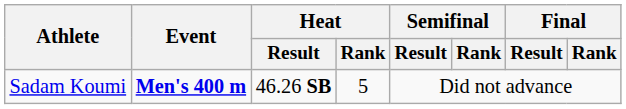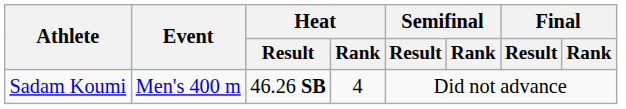Sadam Koumi | Event: bold -> normal
Sadam Koumi | Heat / Rank: 5 -> 4
